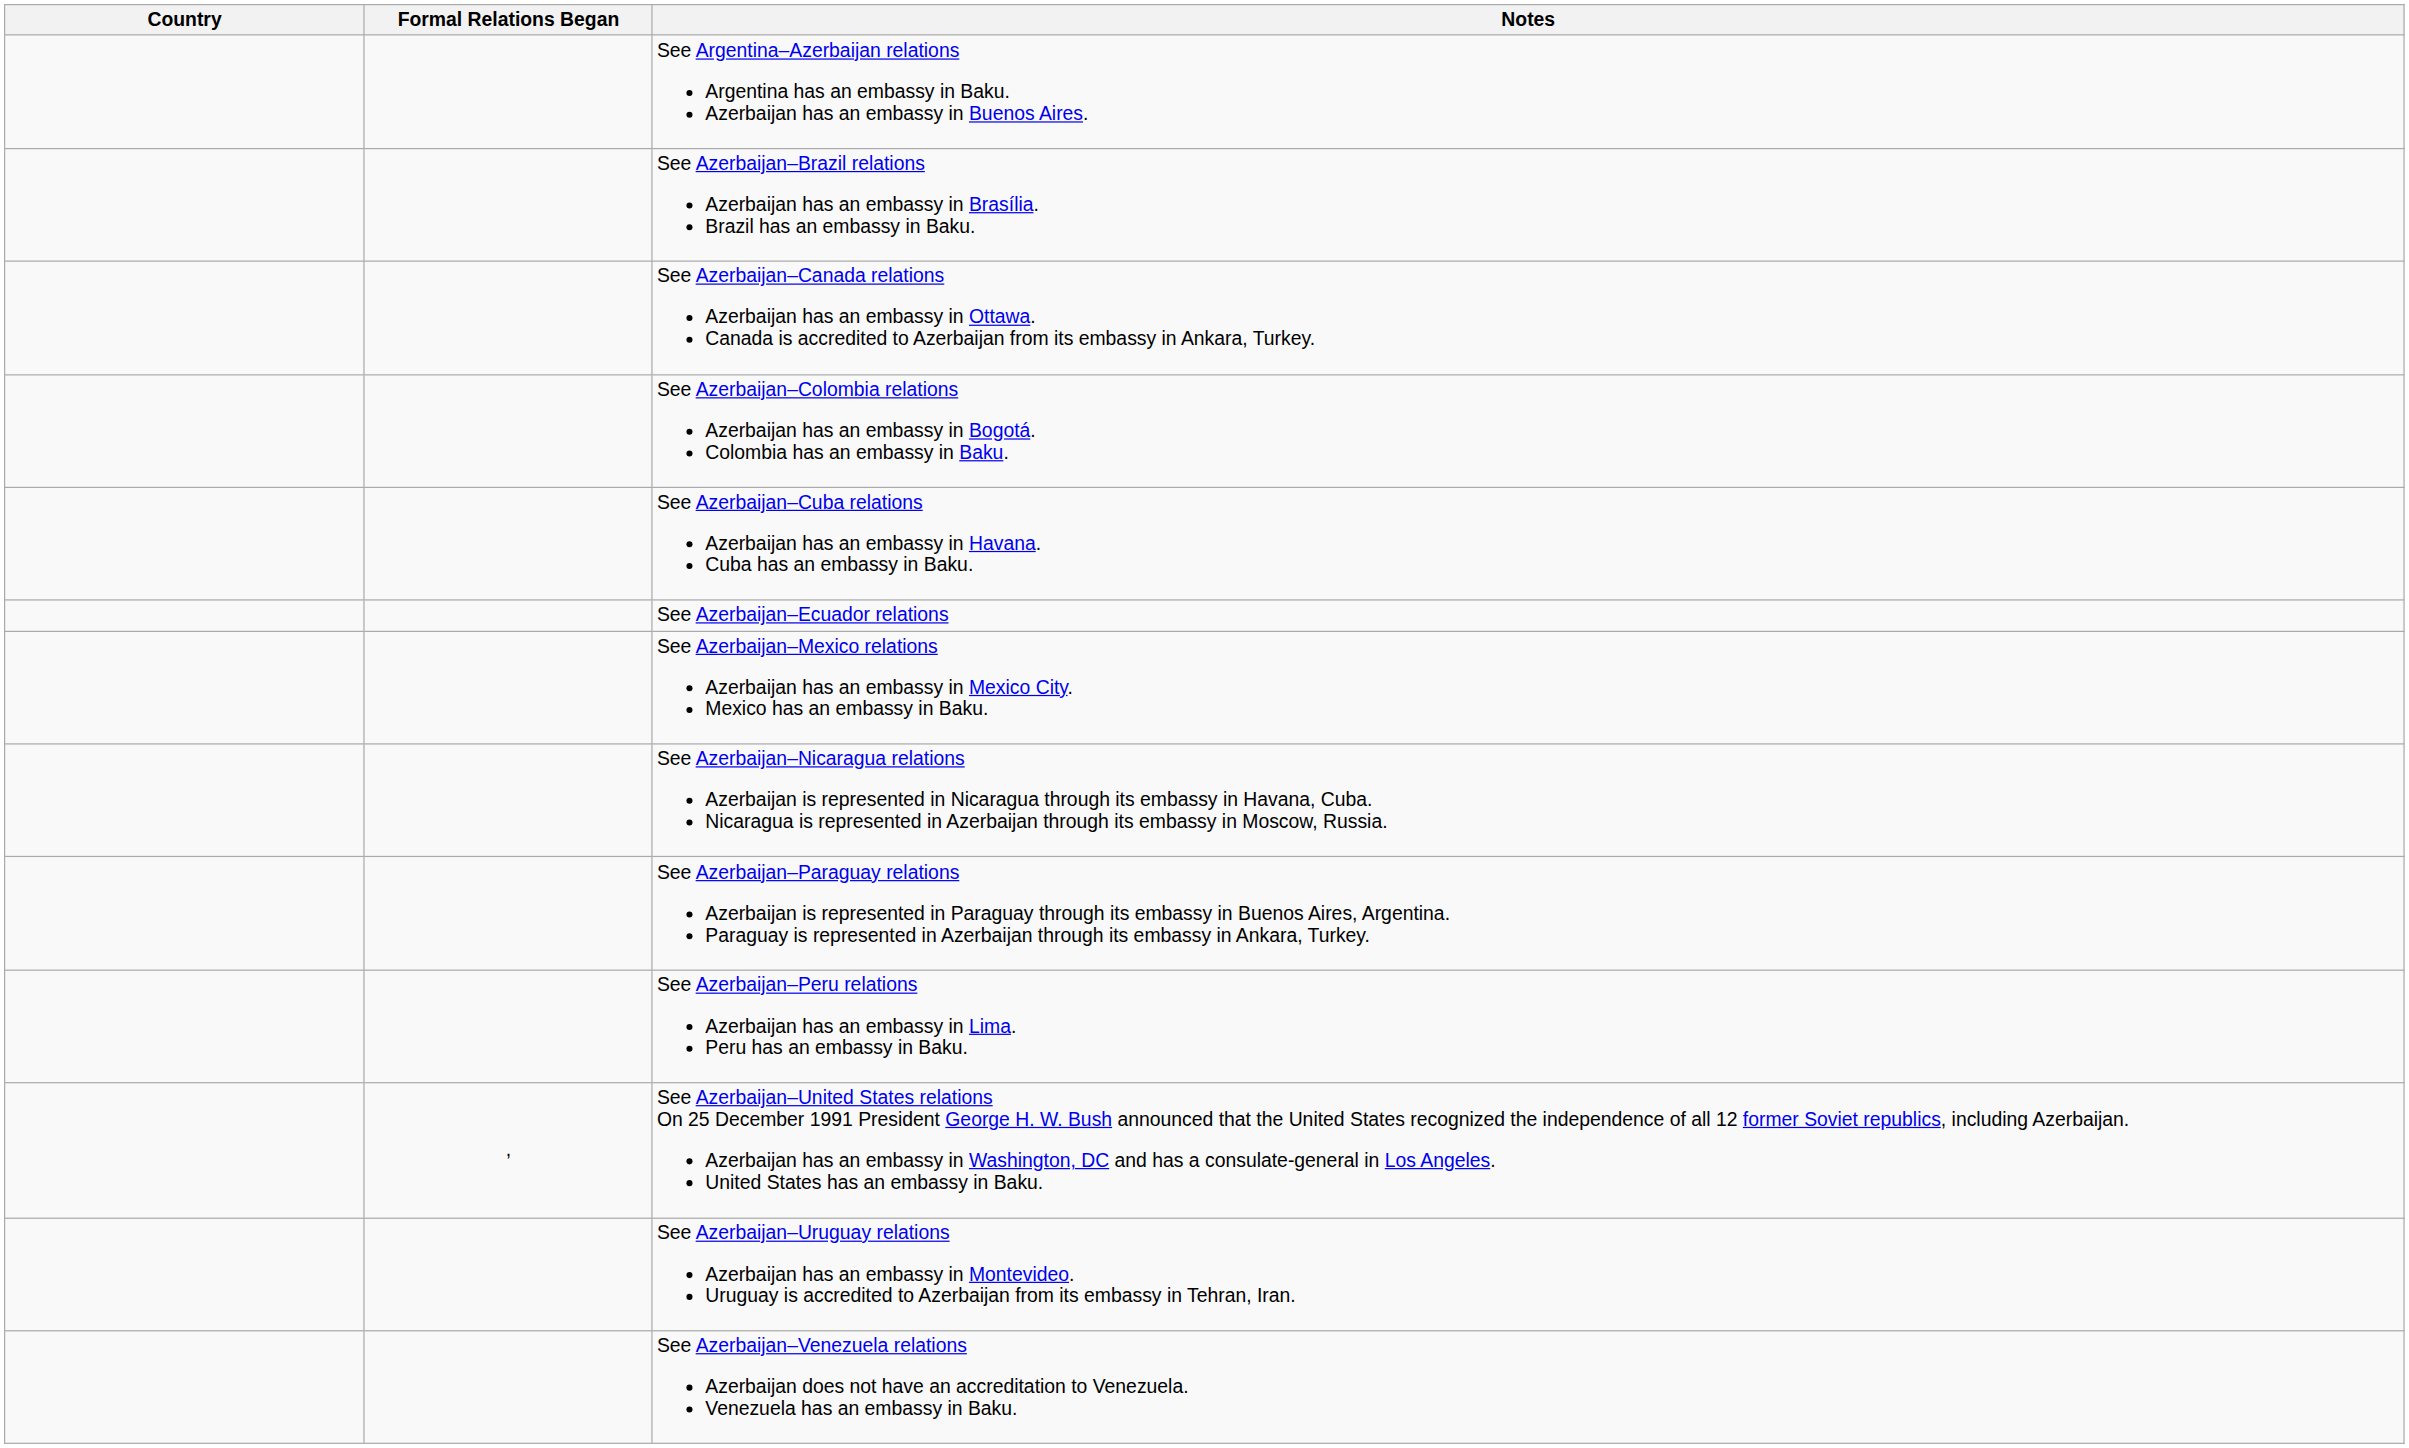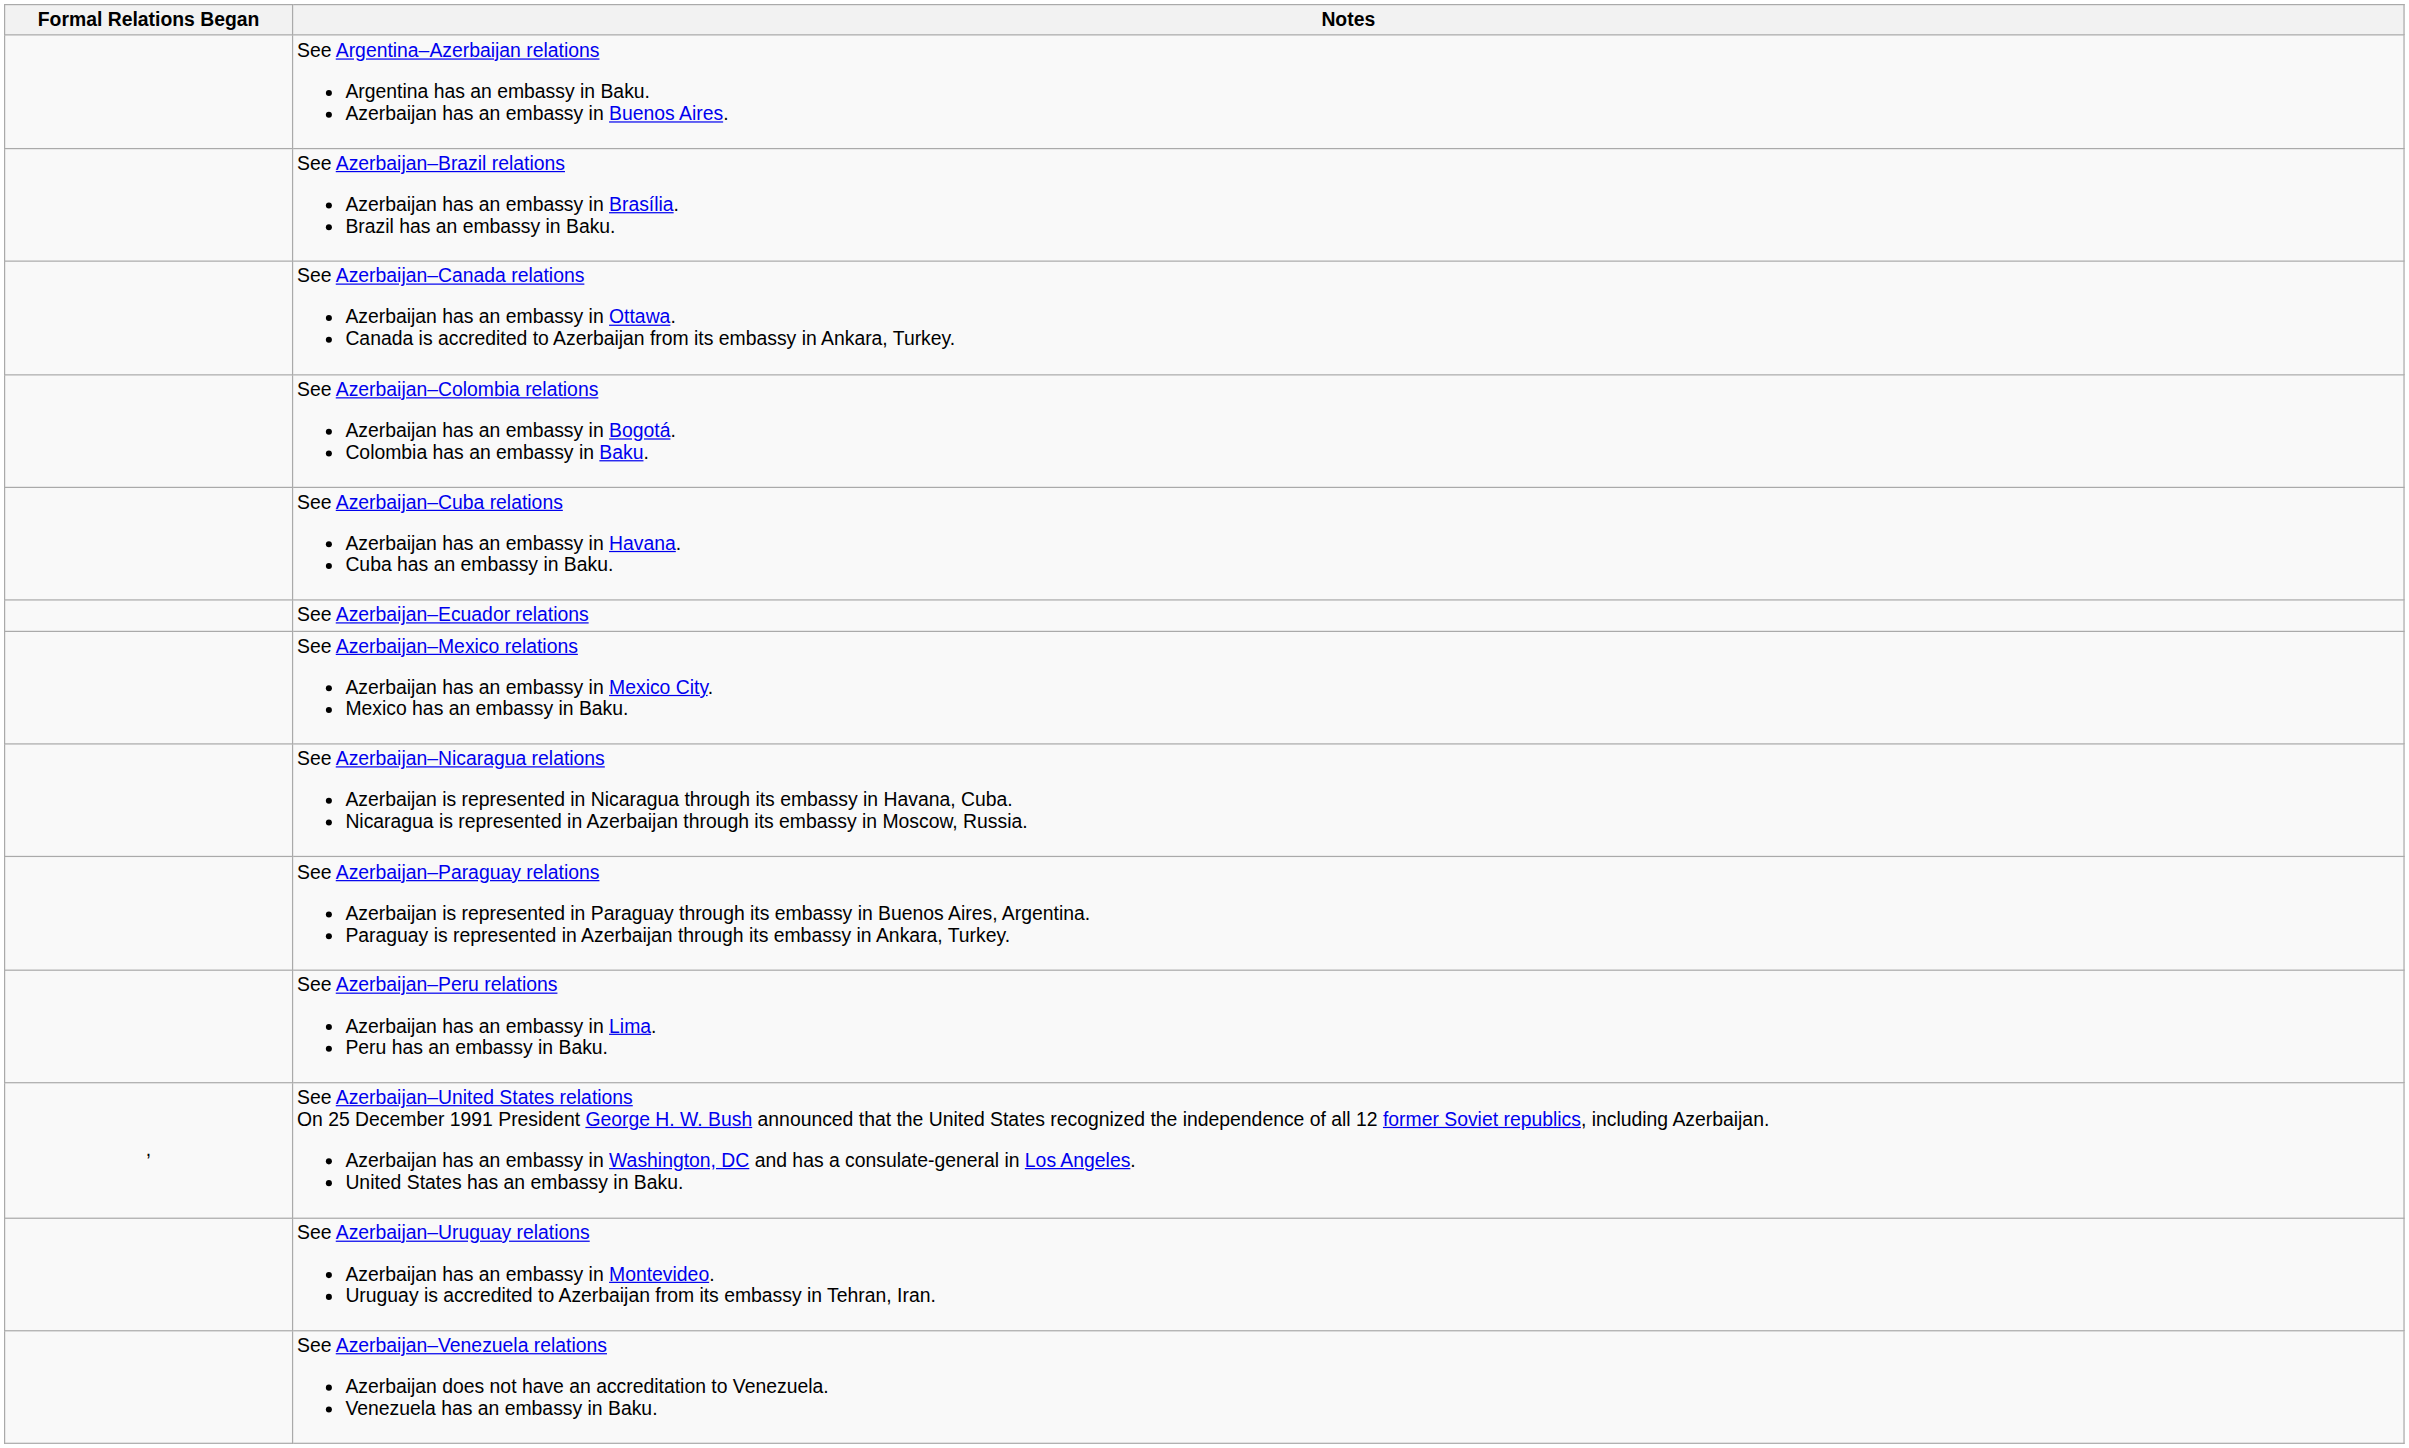- column: Country
